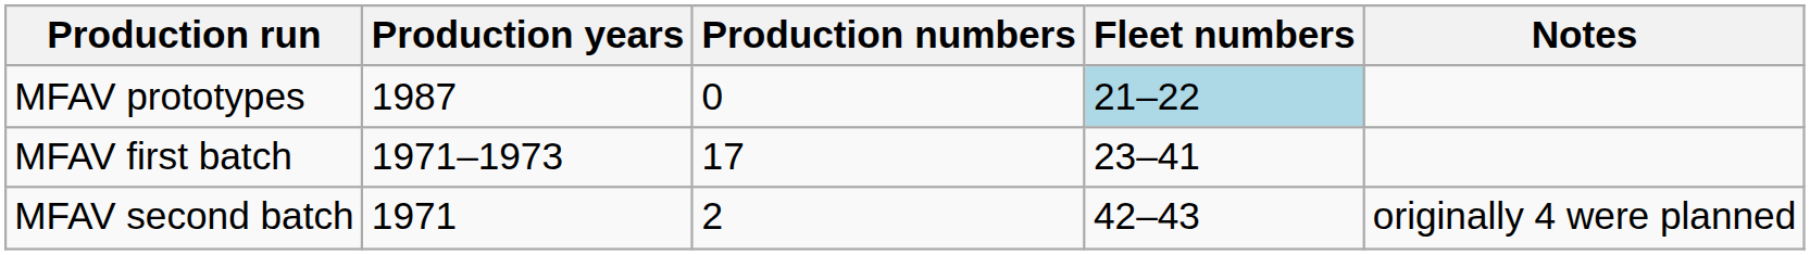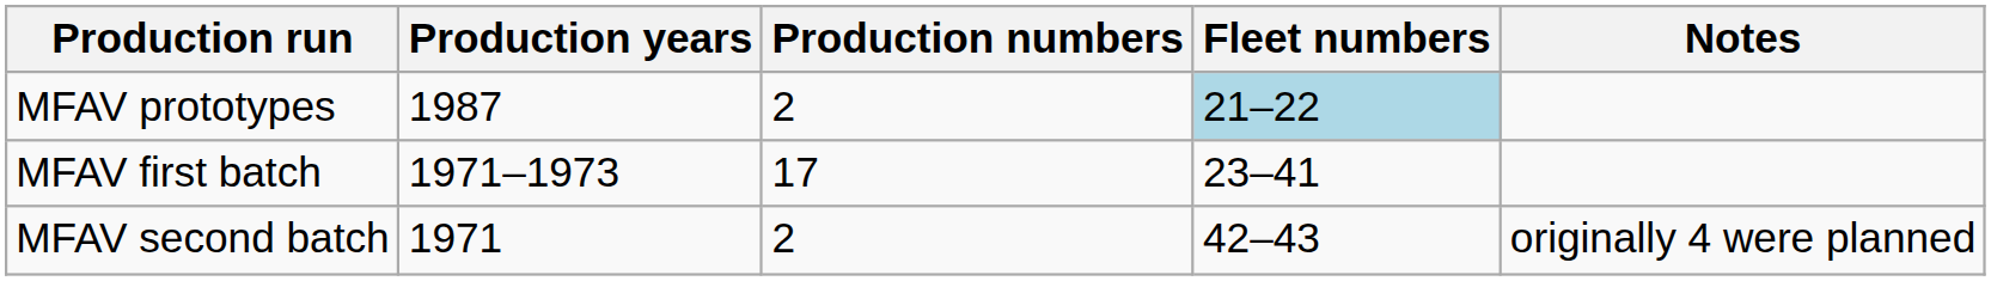MFAV prototypes | Production numbers: 0 -> 2
